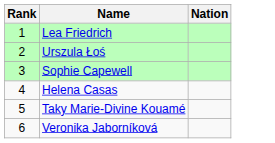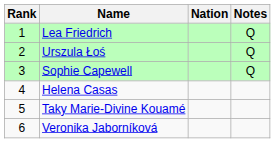+ column: Notes | Q | Q | Q
